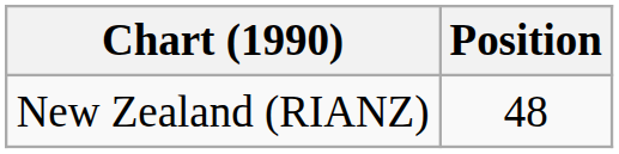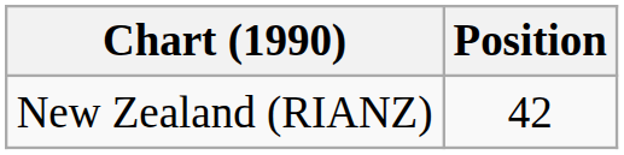New Zealand (RIANZ) | Position: 48 -> 42
